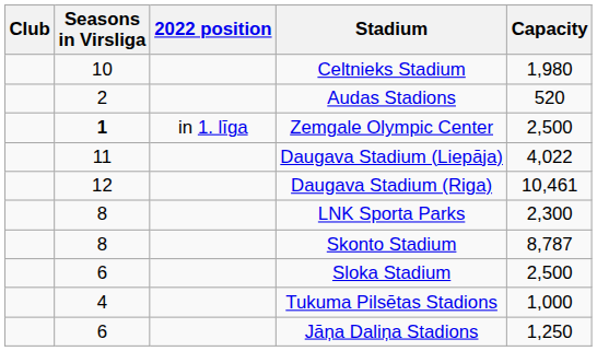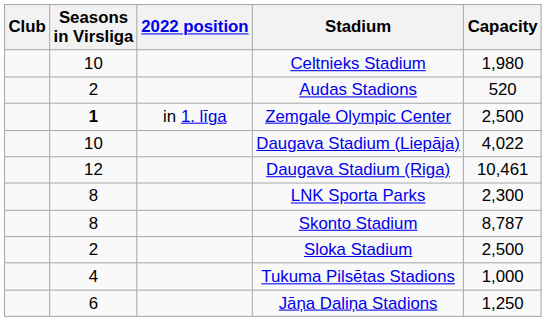Daugava Stadium (Liepāja) | Seasons in Virsliga: 11 -> 10
Sloka Stadium | Seasons in Virsliga: 6 -> 2
